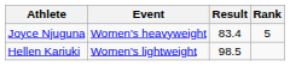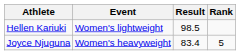rows swapped: Hellen Kariuki <-> Joyce Njuguna
